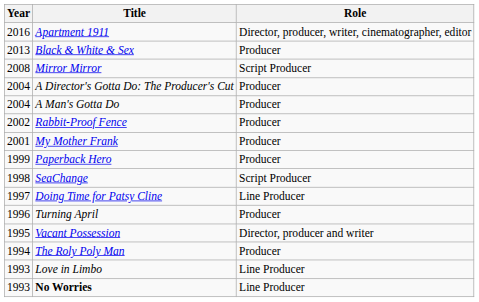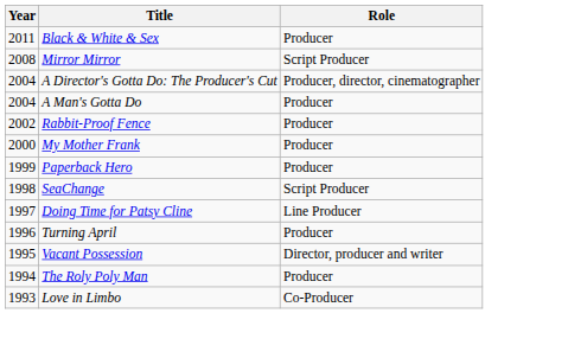- row: 2016 | Apartment 1911 | Director, producer, writer, cinematographer, editor
Black & White & Sex | Year: 2013 -> 2011
A Director's Gotta Do: The Producer's Cut | Role: Producer -> Producer, director, cinematographer
My Mother Frank | Year: 2001 -> 2000
Love in Limbo | Role: Line Producer -> Co-Producer
- row: 1993 | No Worries | Line Producer
